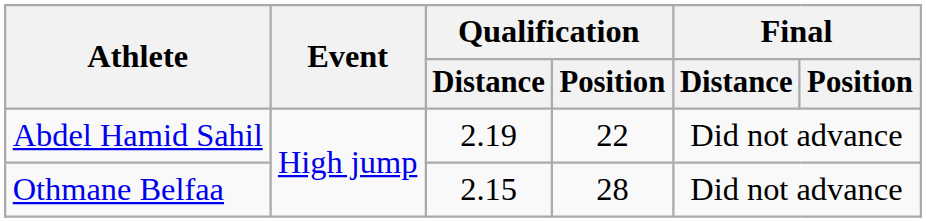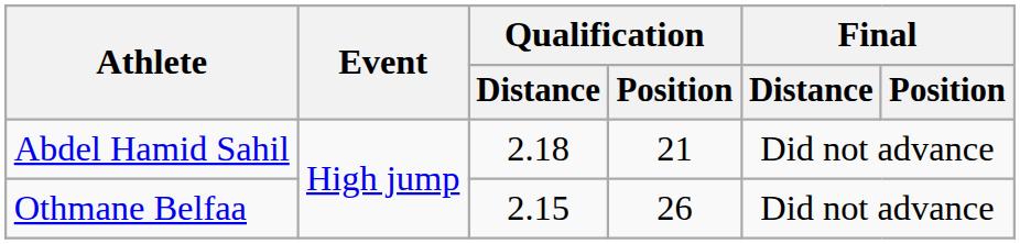Abdel Hamid Sahil | Qualification / Distance: 2.19 -> 2.18
Abdel Hamid Sahil | Qualification / Position: 22 -> 21
Othmane Belfaa | Qualification / Position: 28 -> 26
